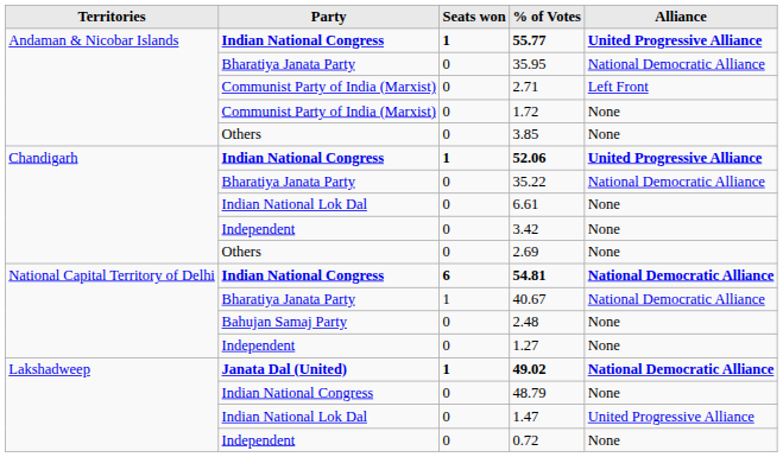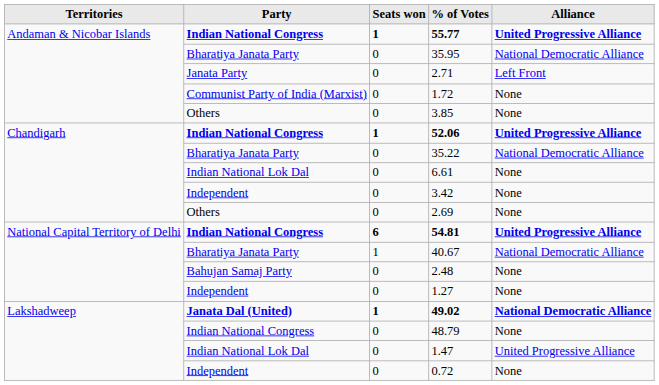2.71 | Party: Communist Party of India (Marxist) -> Janata Party
54.81 | Alliance: National Democratic Alliance -> United Progressive Alliance
